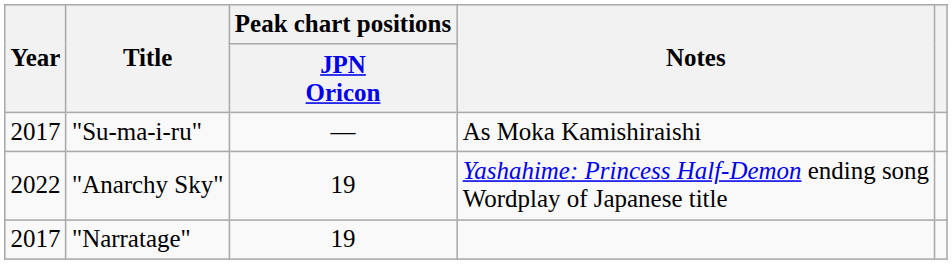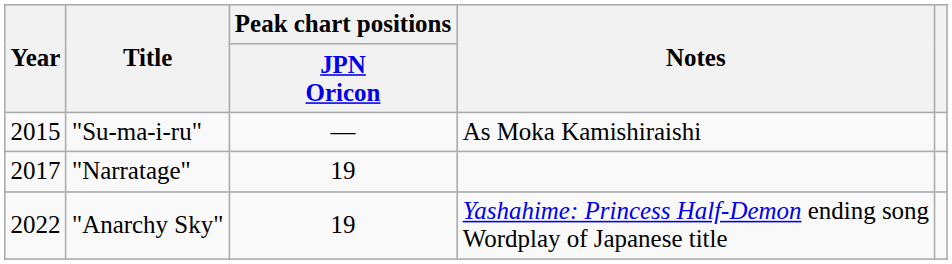"Su-ma-i-ru" | Year: 2017 -> 2015
rows swapped: "Narratage" <-> "Anarchy Sky"
